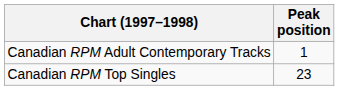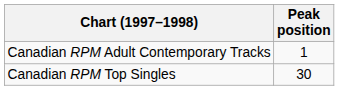Canadian RPM Top Singles | Peak position: 23 -> 30
